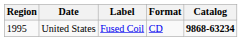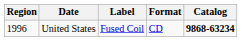United States | Region: 1995 -> 1996
